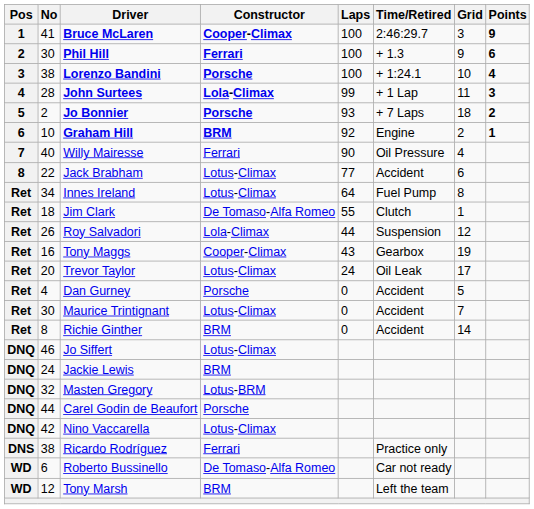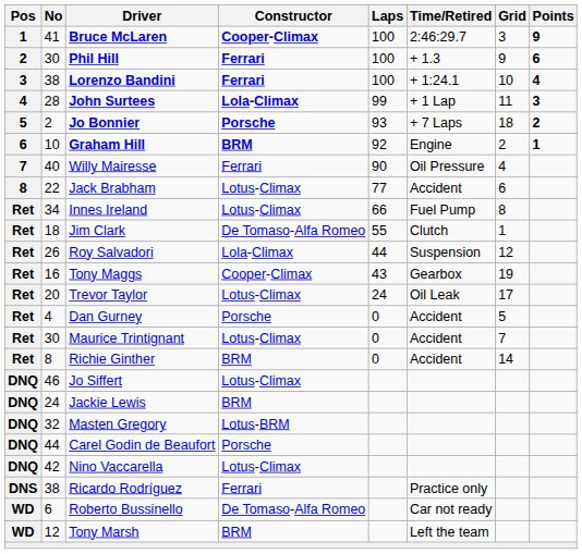Lorenzo Bandini | Constructor: Porsche -> Ferrari
Innes Ireland | Laps: 64 -> 66
